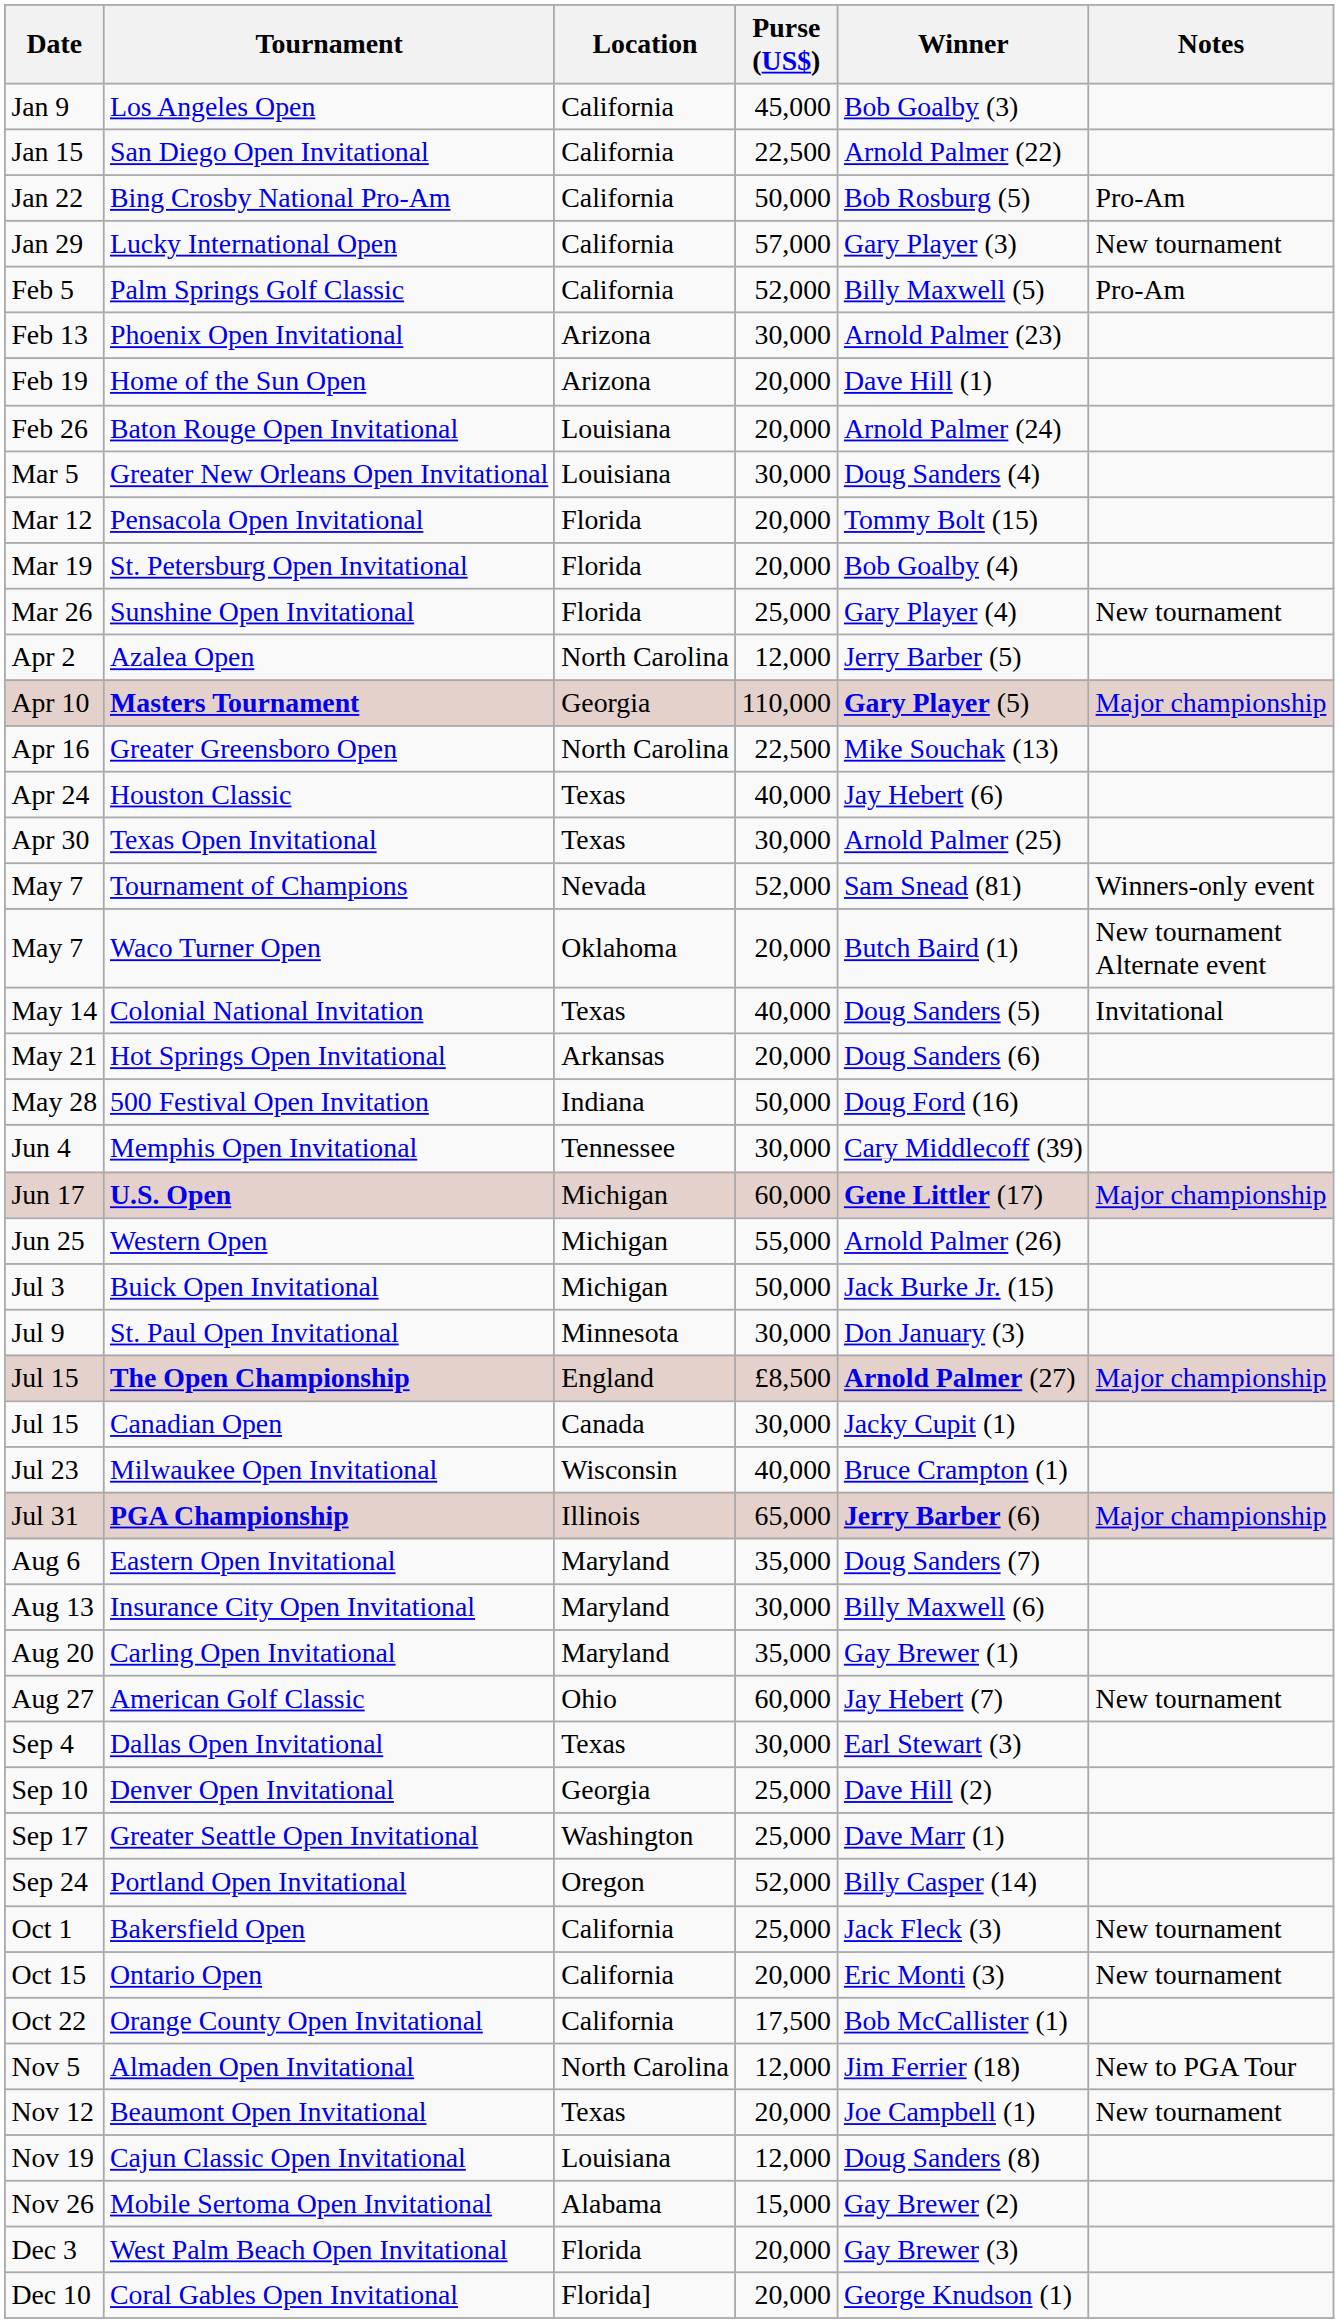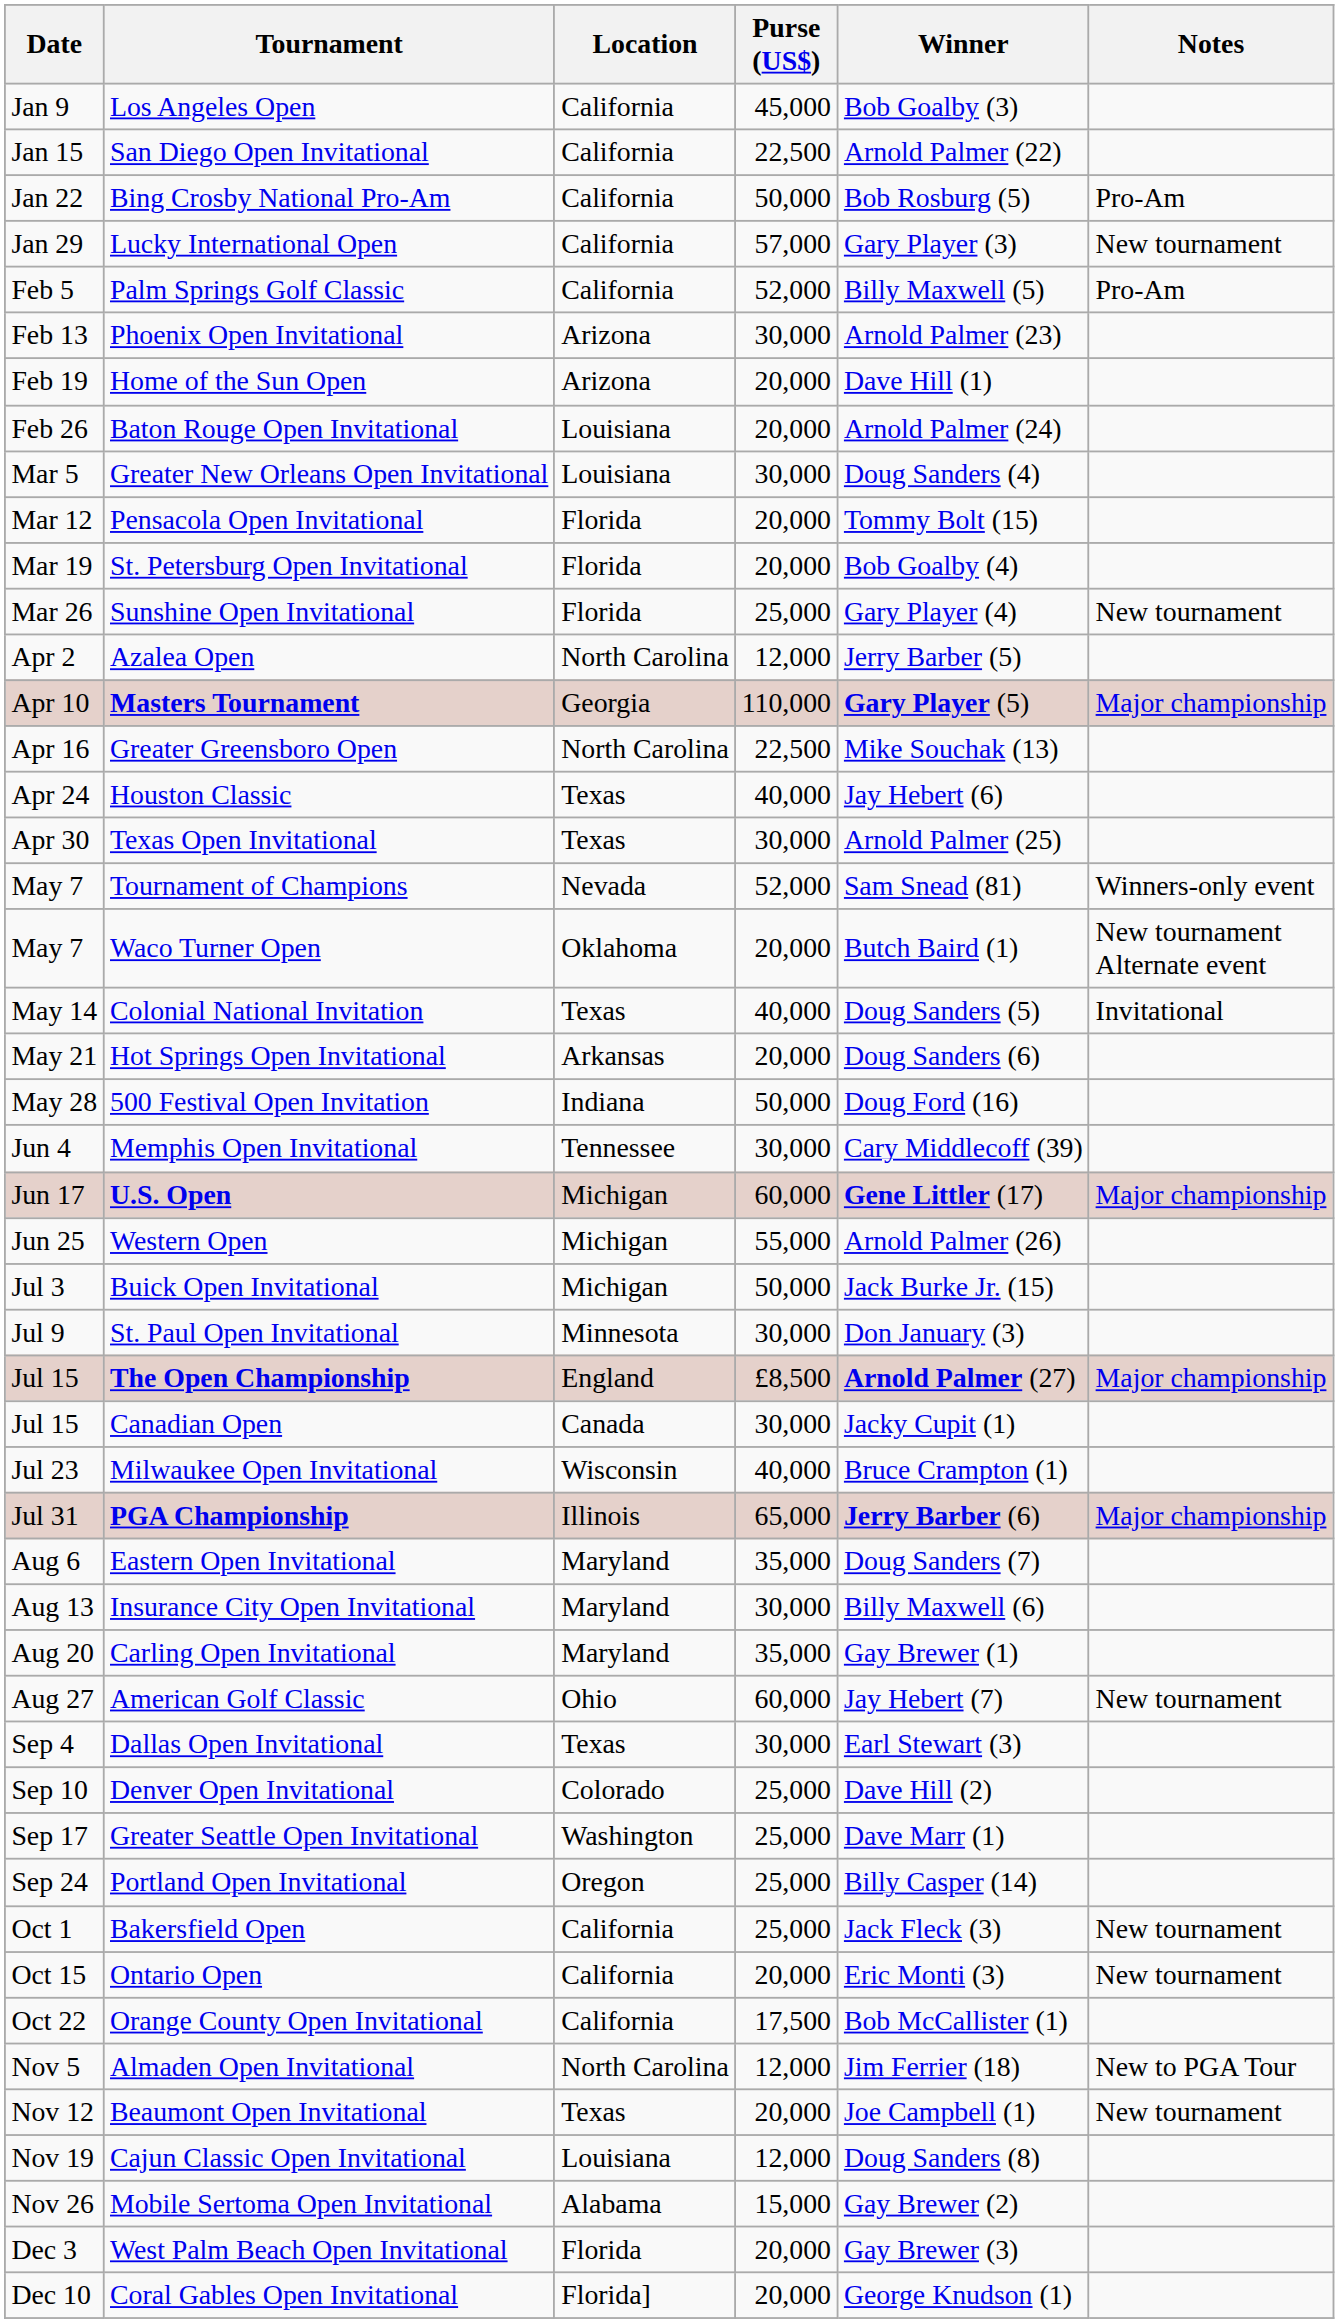Denver Open Invitational | Location: Georgia -> Colorado
Portland Open Invitational | Purse (US$): 52,000 -> 25,000
